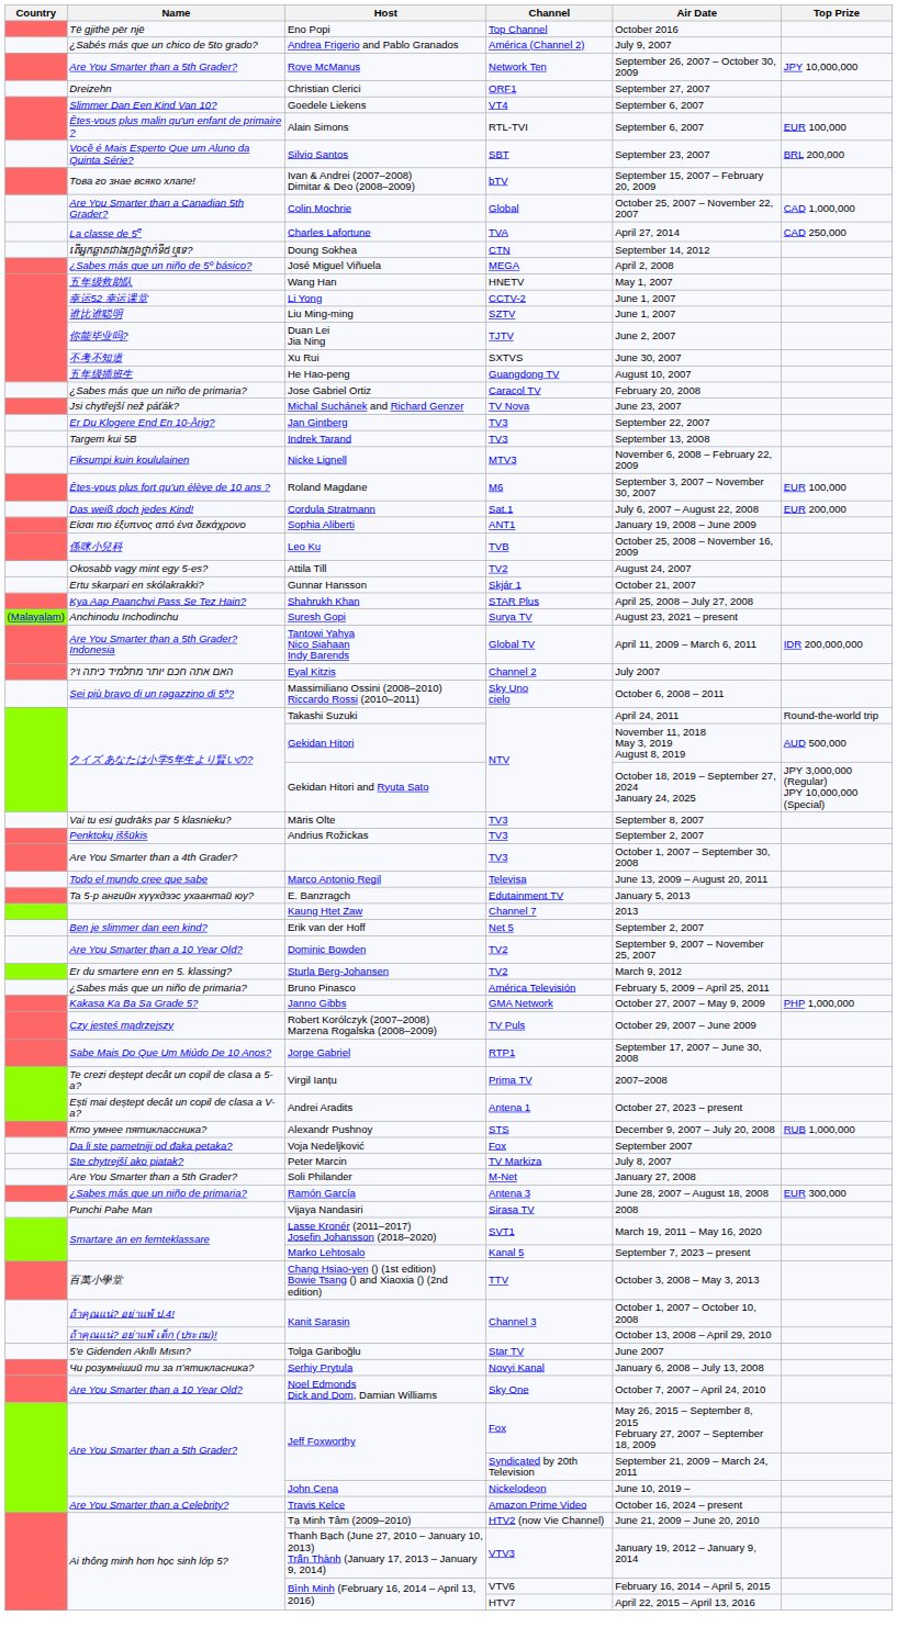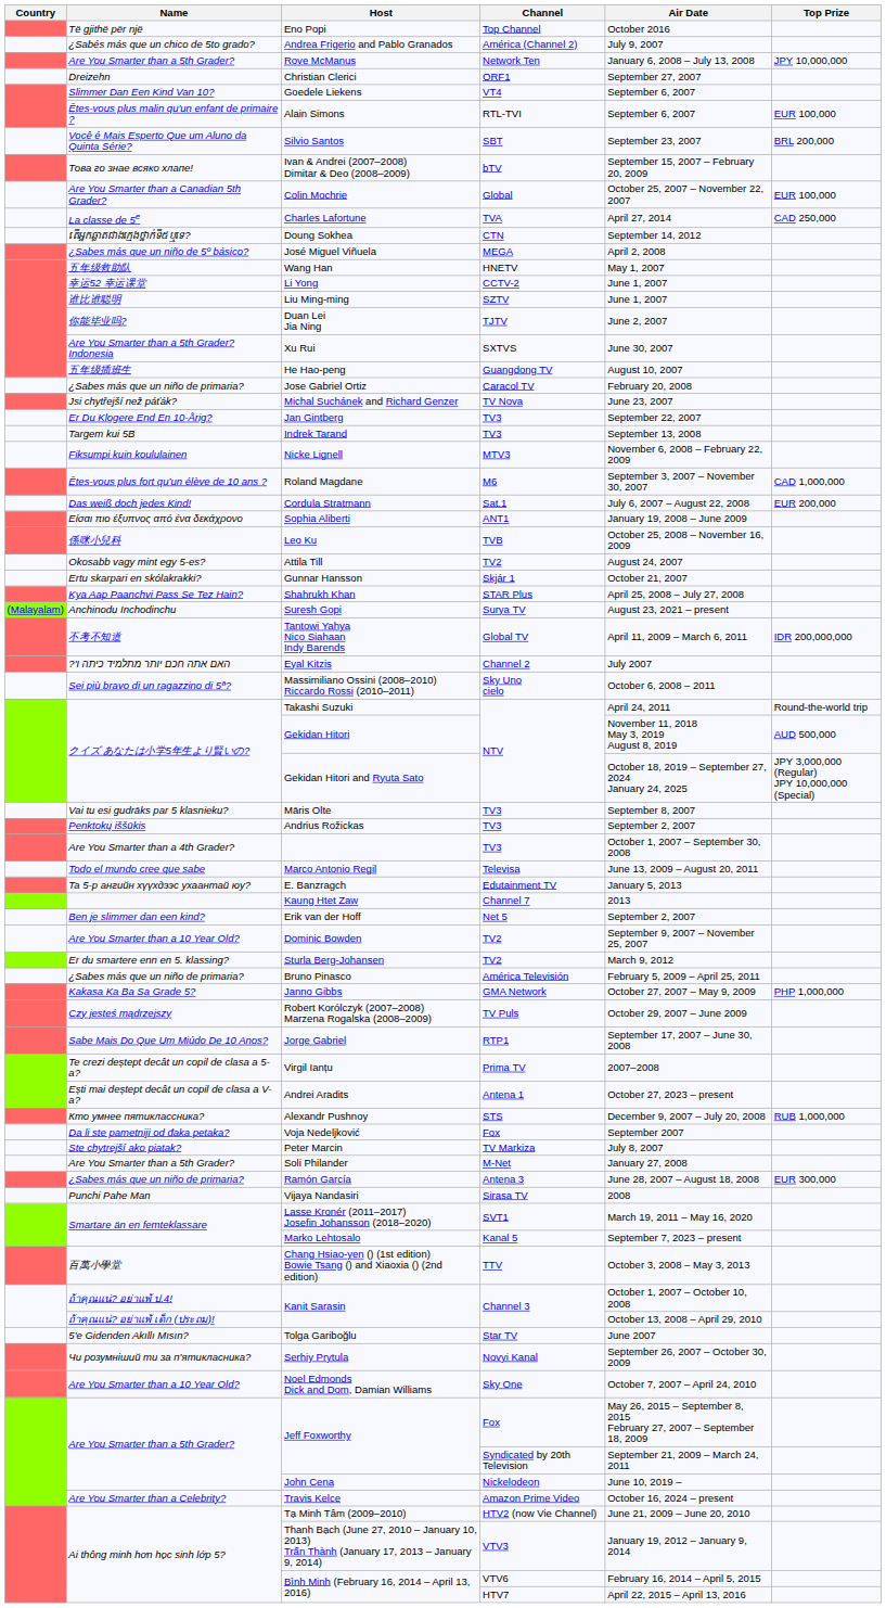Rove McManus | Air Date: September 26, 2007 – October 30, 2009 -> January 6, 2008 – July 13, 2008
Colin Mochrie | Top Prize: CAD 1,000,000 -> EUR 100,000
Xu Rui | Name: 不考不知道 -> Are You Smarter than a 5th Grader? Indonesia
Roland Magdane | Top Prize: EUR 100,000 -> CAD 1,000,000
Tantowi Yahya Nico Siahaan Indy Barends | Name: Are You Smarter than a 5th Grader? Indonesia -> 不考不知道
Serhiy Prytula | Air Date: January 6, 2008 – July 13, 2008 -> September 26, 2007 – October 30, 2009
